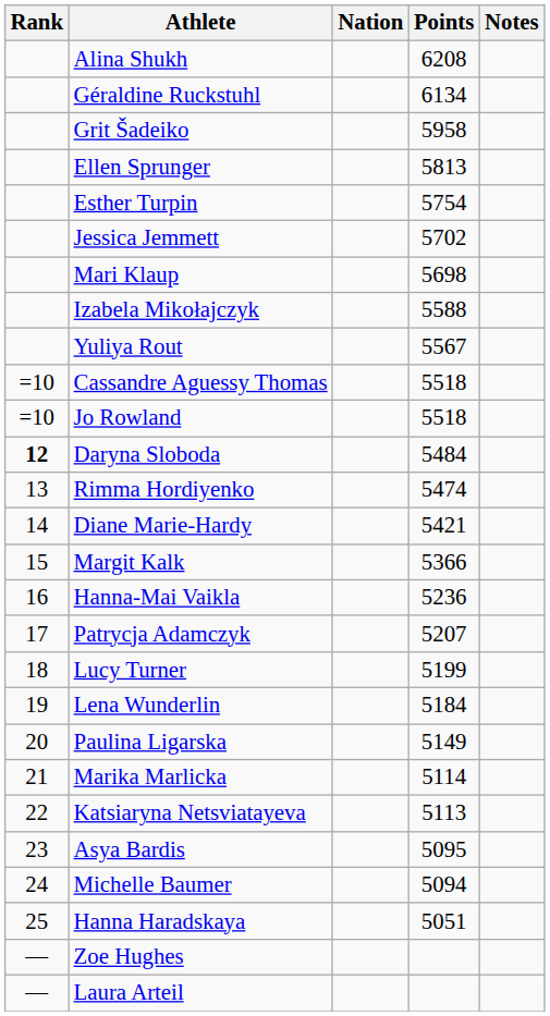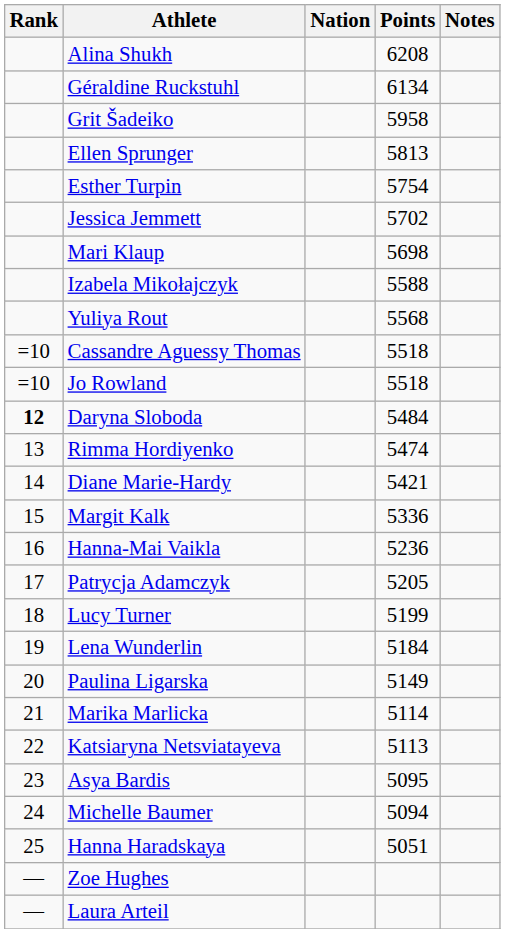Yuliya Rout | Points: 5567 -> 5568
Margit Kalk | Points: 5366 -> 5336
Patrycja Adamczyk | Points: 5207 -> 5205
